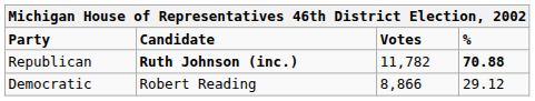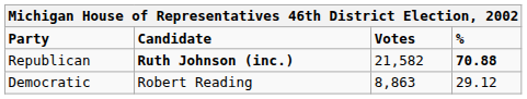Republican | Votes: 11,782 -> 21,582
Democratic | Votes: 8,866 -> 8,863
